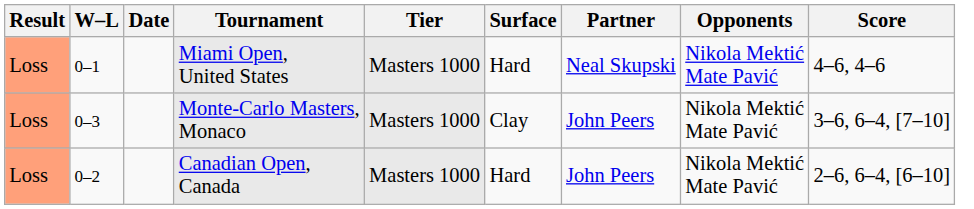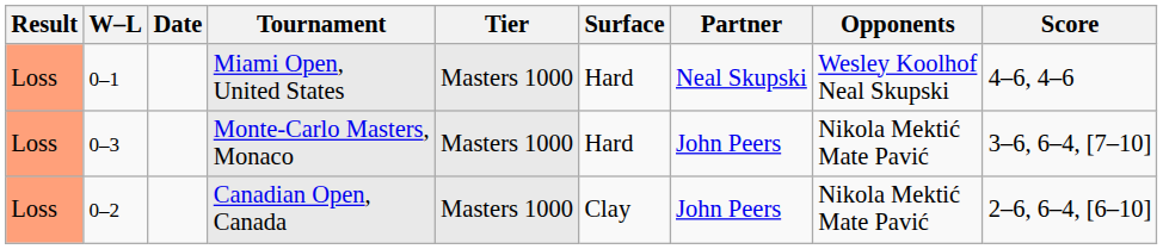Miami Open, United States | Opponents: Nikola Mektić Mate Pavić -> Wesley Koolhof Neal Skupski
Monte-Carlo Masters, Monaco | Surface: Clay -> Hard
Canadian Open, Canada | Surface: Hard -> Clay
